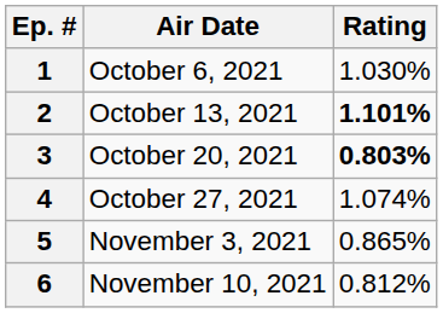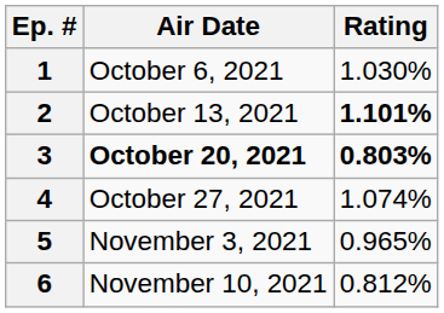3 | Air Date: normal -> bold
5 | Rating: 0.865% -> 0.965%
